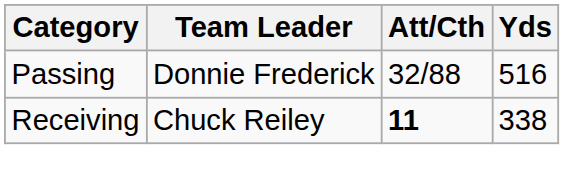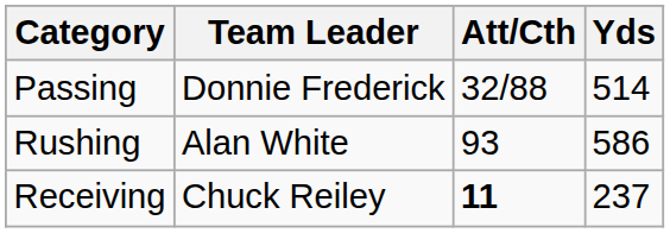Passing | Yds: 516 -> 514
+ row: Rushing | Alan White | 93 | 586
Receiving | Yds: 338 -> 237
